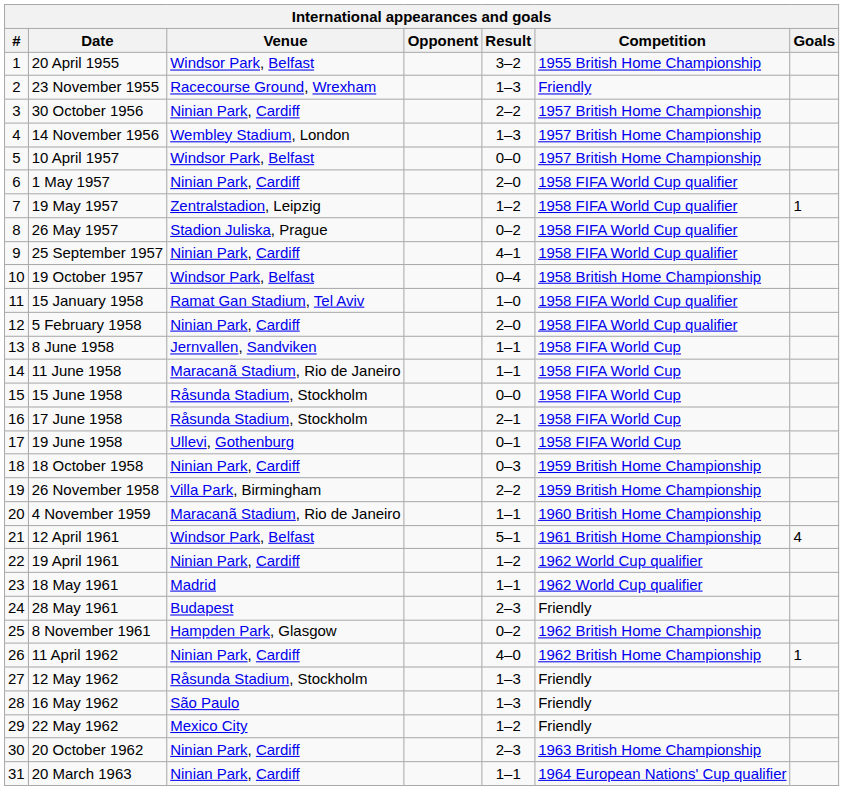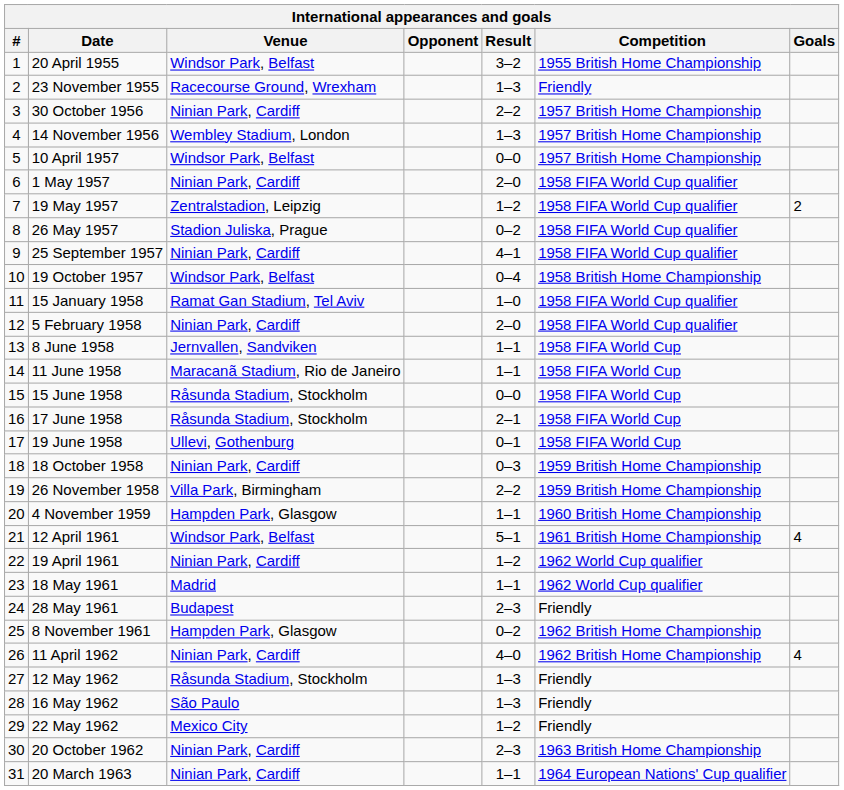19 May 1957 | Goals: 1 -> 2
4 November 1959 | Venue: Maracanã Stadium, Rio de Janeiro -> Hampden Park, Glasgow
11 April 1962 | Goals: 1 -> 4
